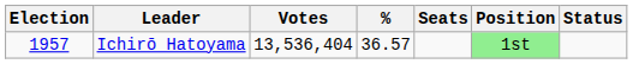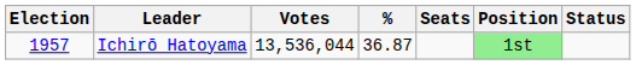Ichirō Hatoyama | Votes: 13,536,404 -> 13,536,044
Ichirō Hatoyama | %: 36.57 -> 36.87
